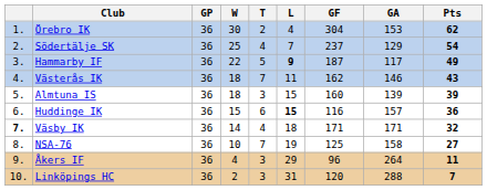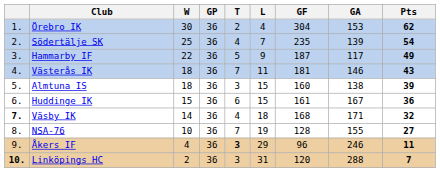columns swapped: GP <-> W
Södertälje SK | GF: 237 -> 235
Södertälje SK | GA: 129 -> 139
Hammarby IF | L: bold -> normal
Västerås IK | GF: 162 -> 181
Almtuna IS | GA: 139 -> 138
Huddinge IK | L: bold -> normal
Huddinge IK | GF: 116 -> 161
Huddinge IK | GA: 157 -> 167
Väsby IK | GF: 171 -> 168
NSA-76 | GF: 125 -> 128
NSA-76 | GA: 158 -> 155
Åkers IF | T: normal -> bold
Åkers IF | GA: 264 -> 246
Linköpings HC | column 1: normal -> bold
